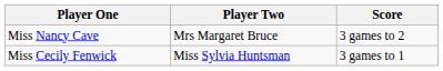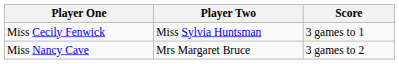rows swapped: Miss Cecily Fenwick <-> Miss Nancy Cave
